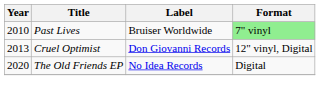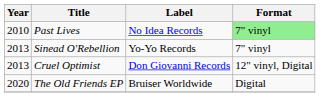Past Lives | Label: Bruiser Worldwide -> No Idea Records
+ row: 2013 | Sinead O'Rebellion | Yo-Yo Records | 7" vinyl
The Old Friends EP | Label: No Idea Records -> Bruiser Worldwide
